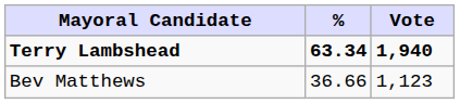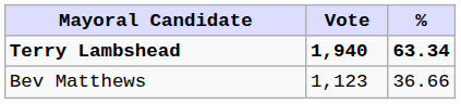columns swapped: Vote <-> %
